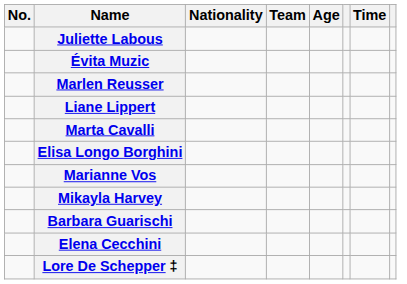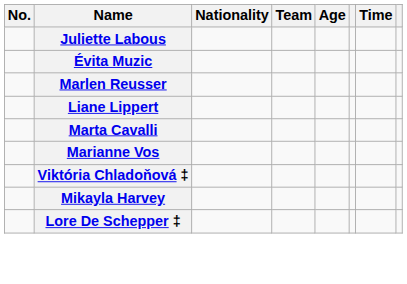- row: Elisa Longo Borghini
+ row: Viktória Chladoňová ‡
- row: Barbara Guarischi
- row: Elena Cecchini
